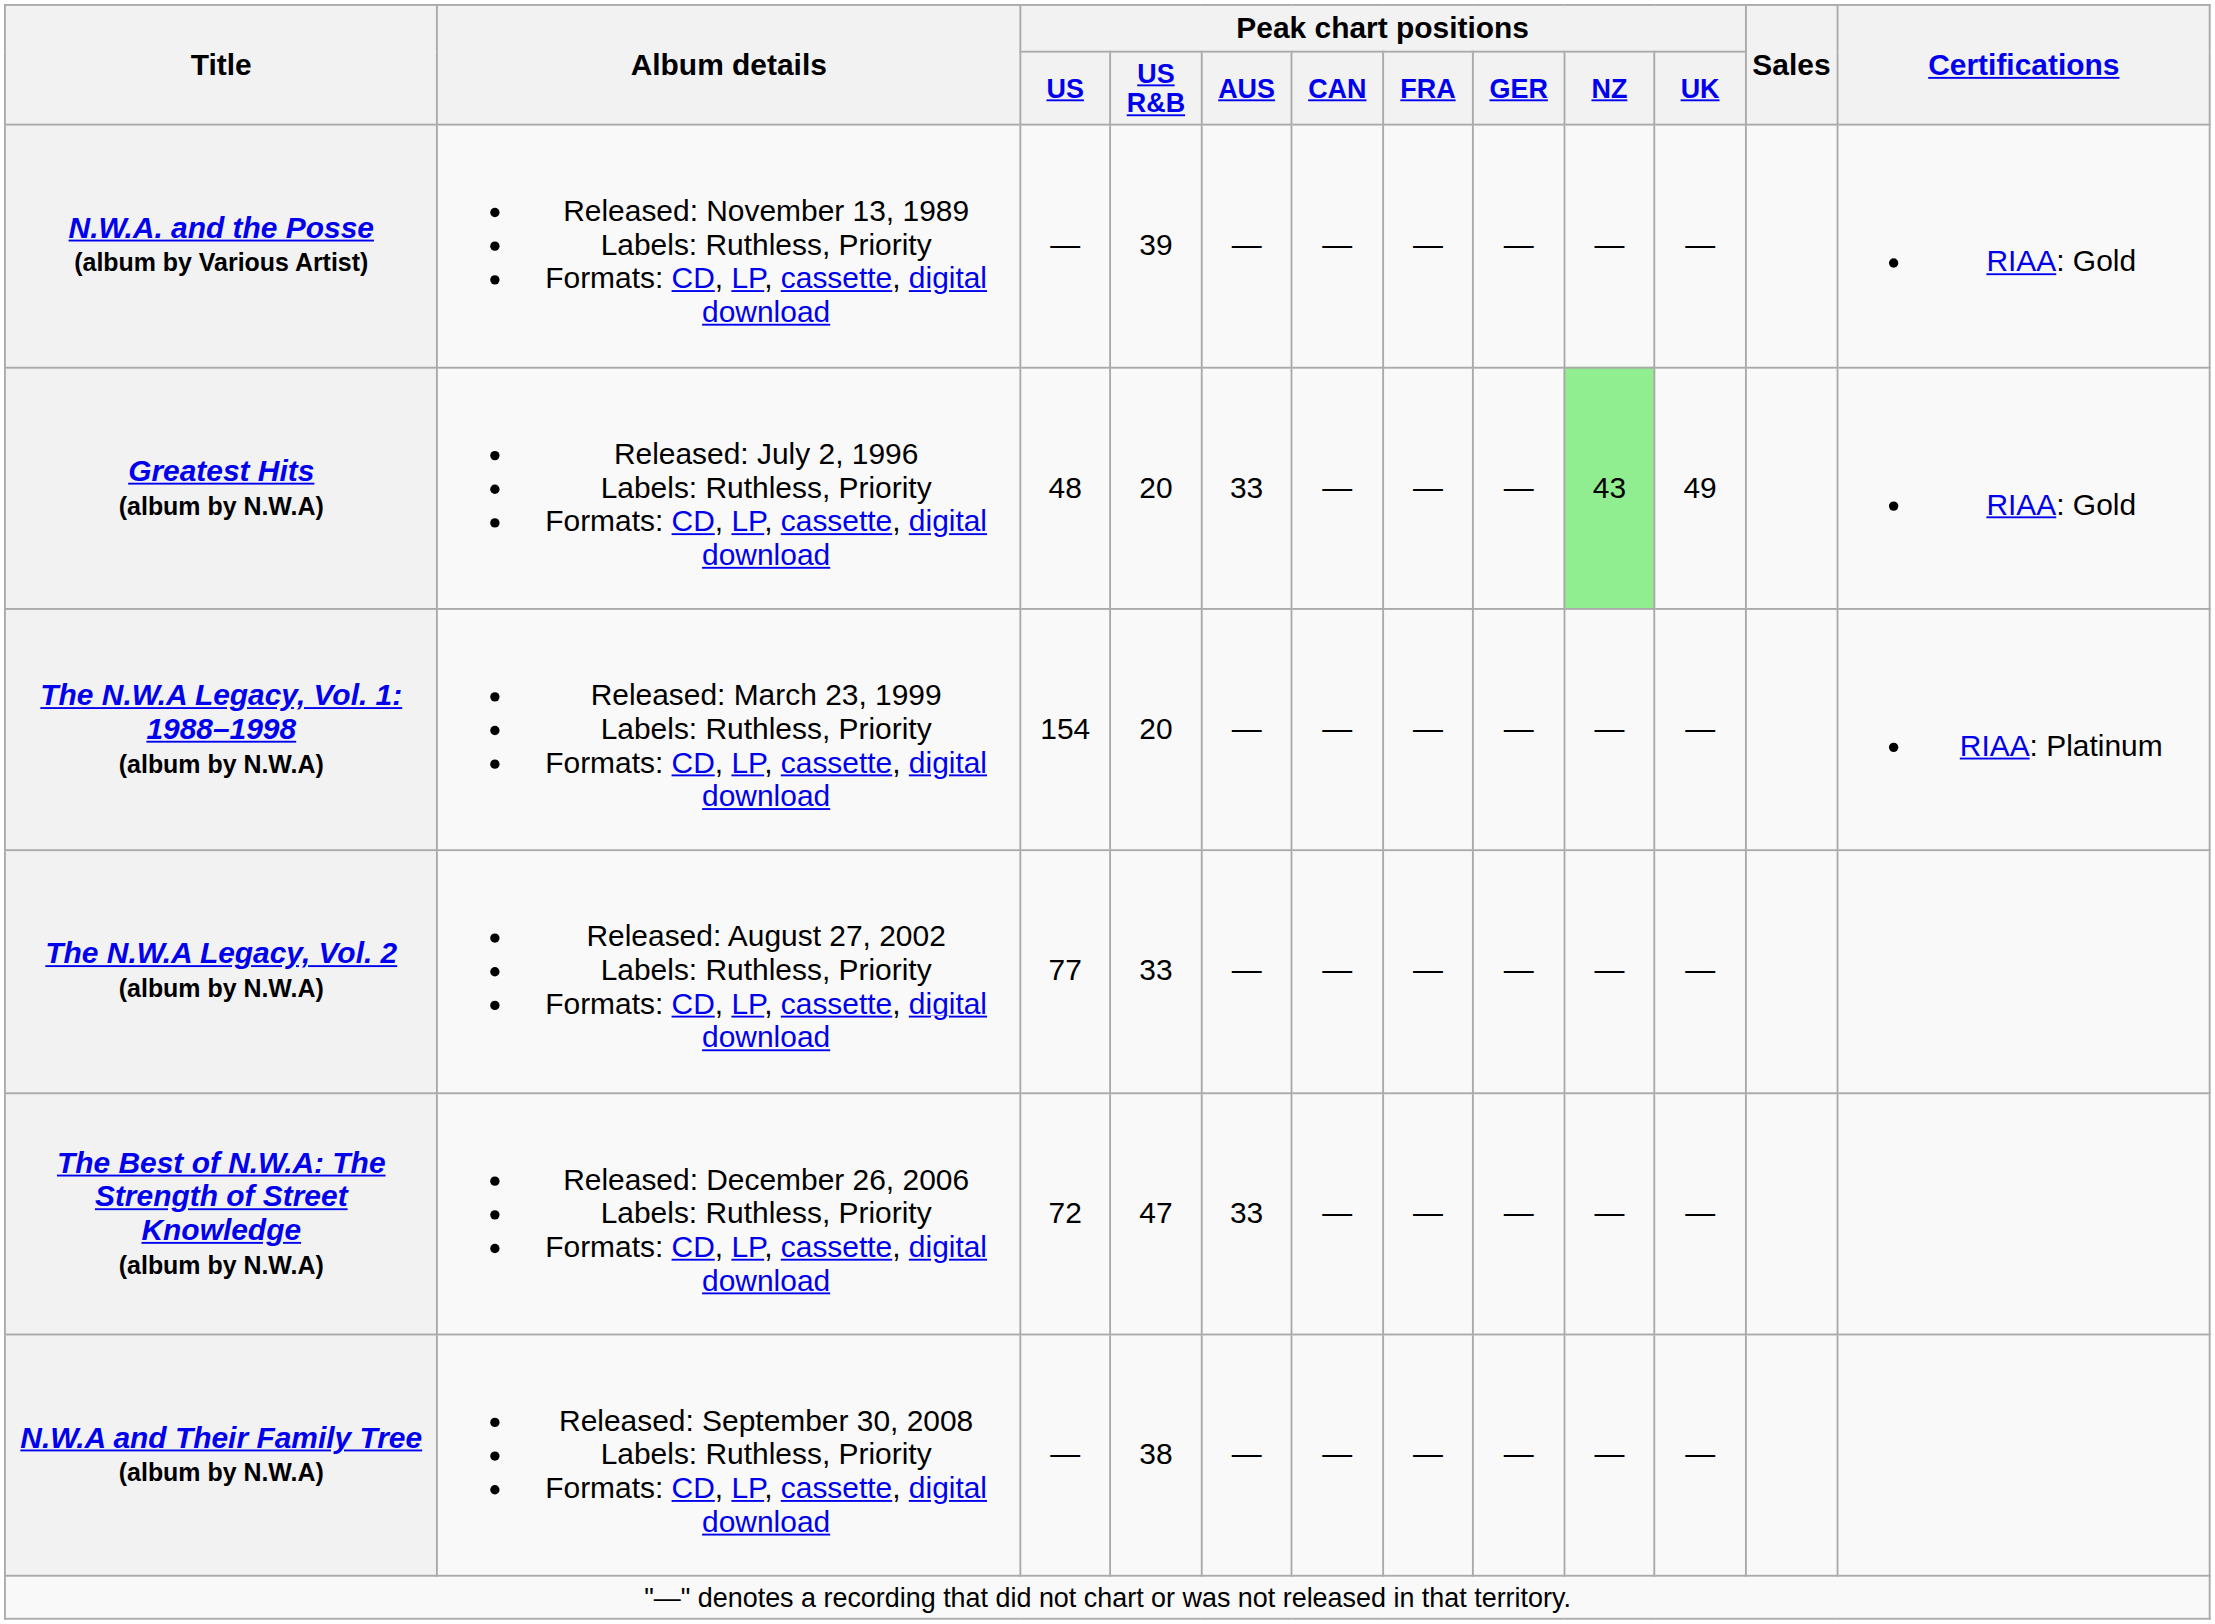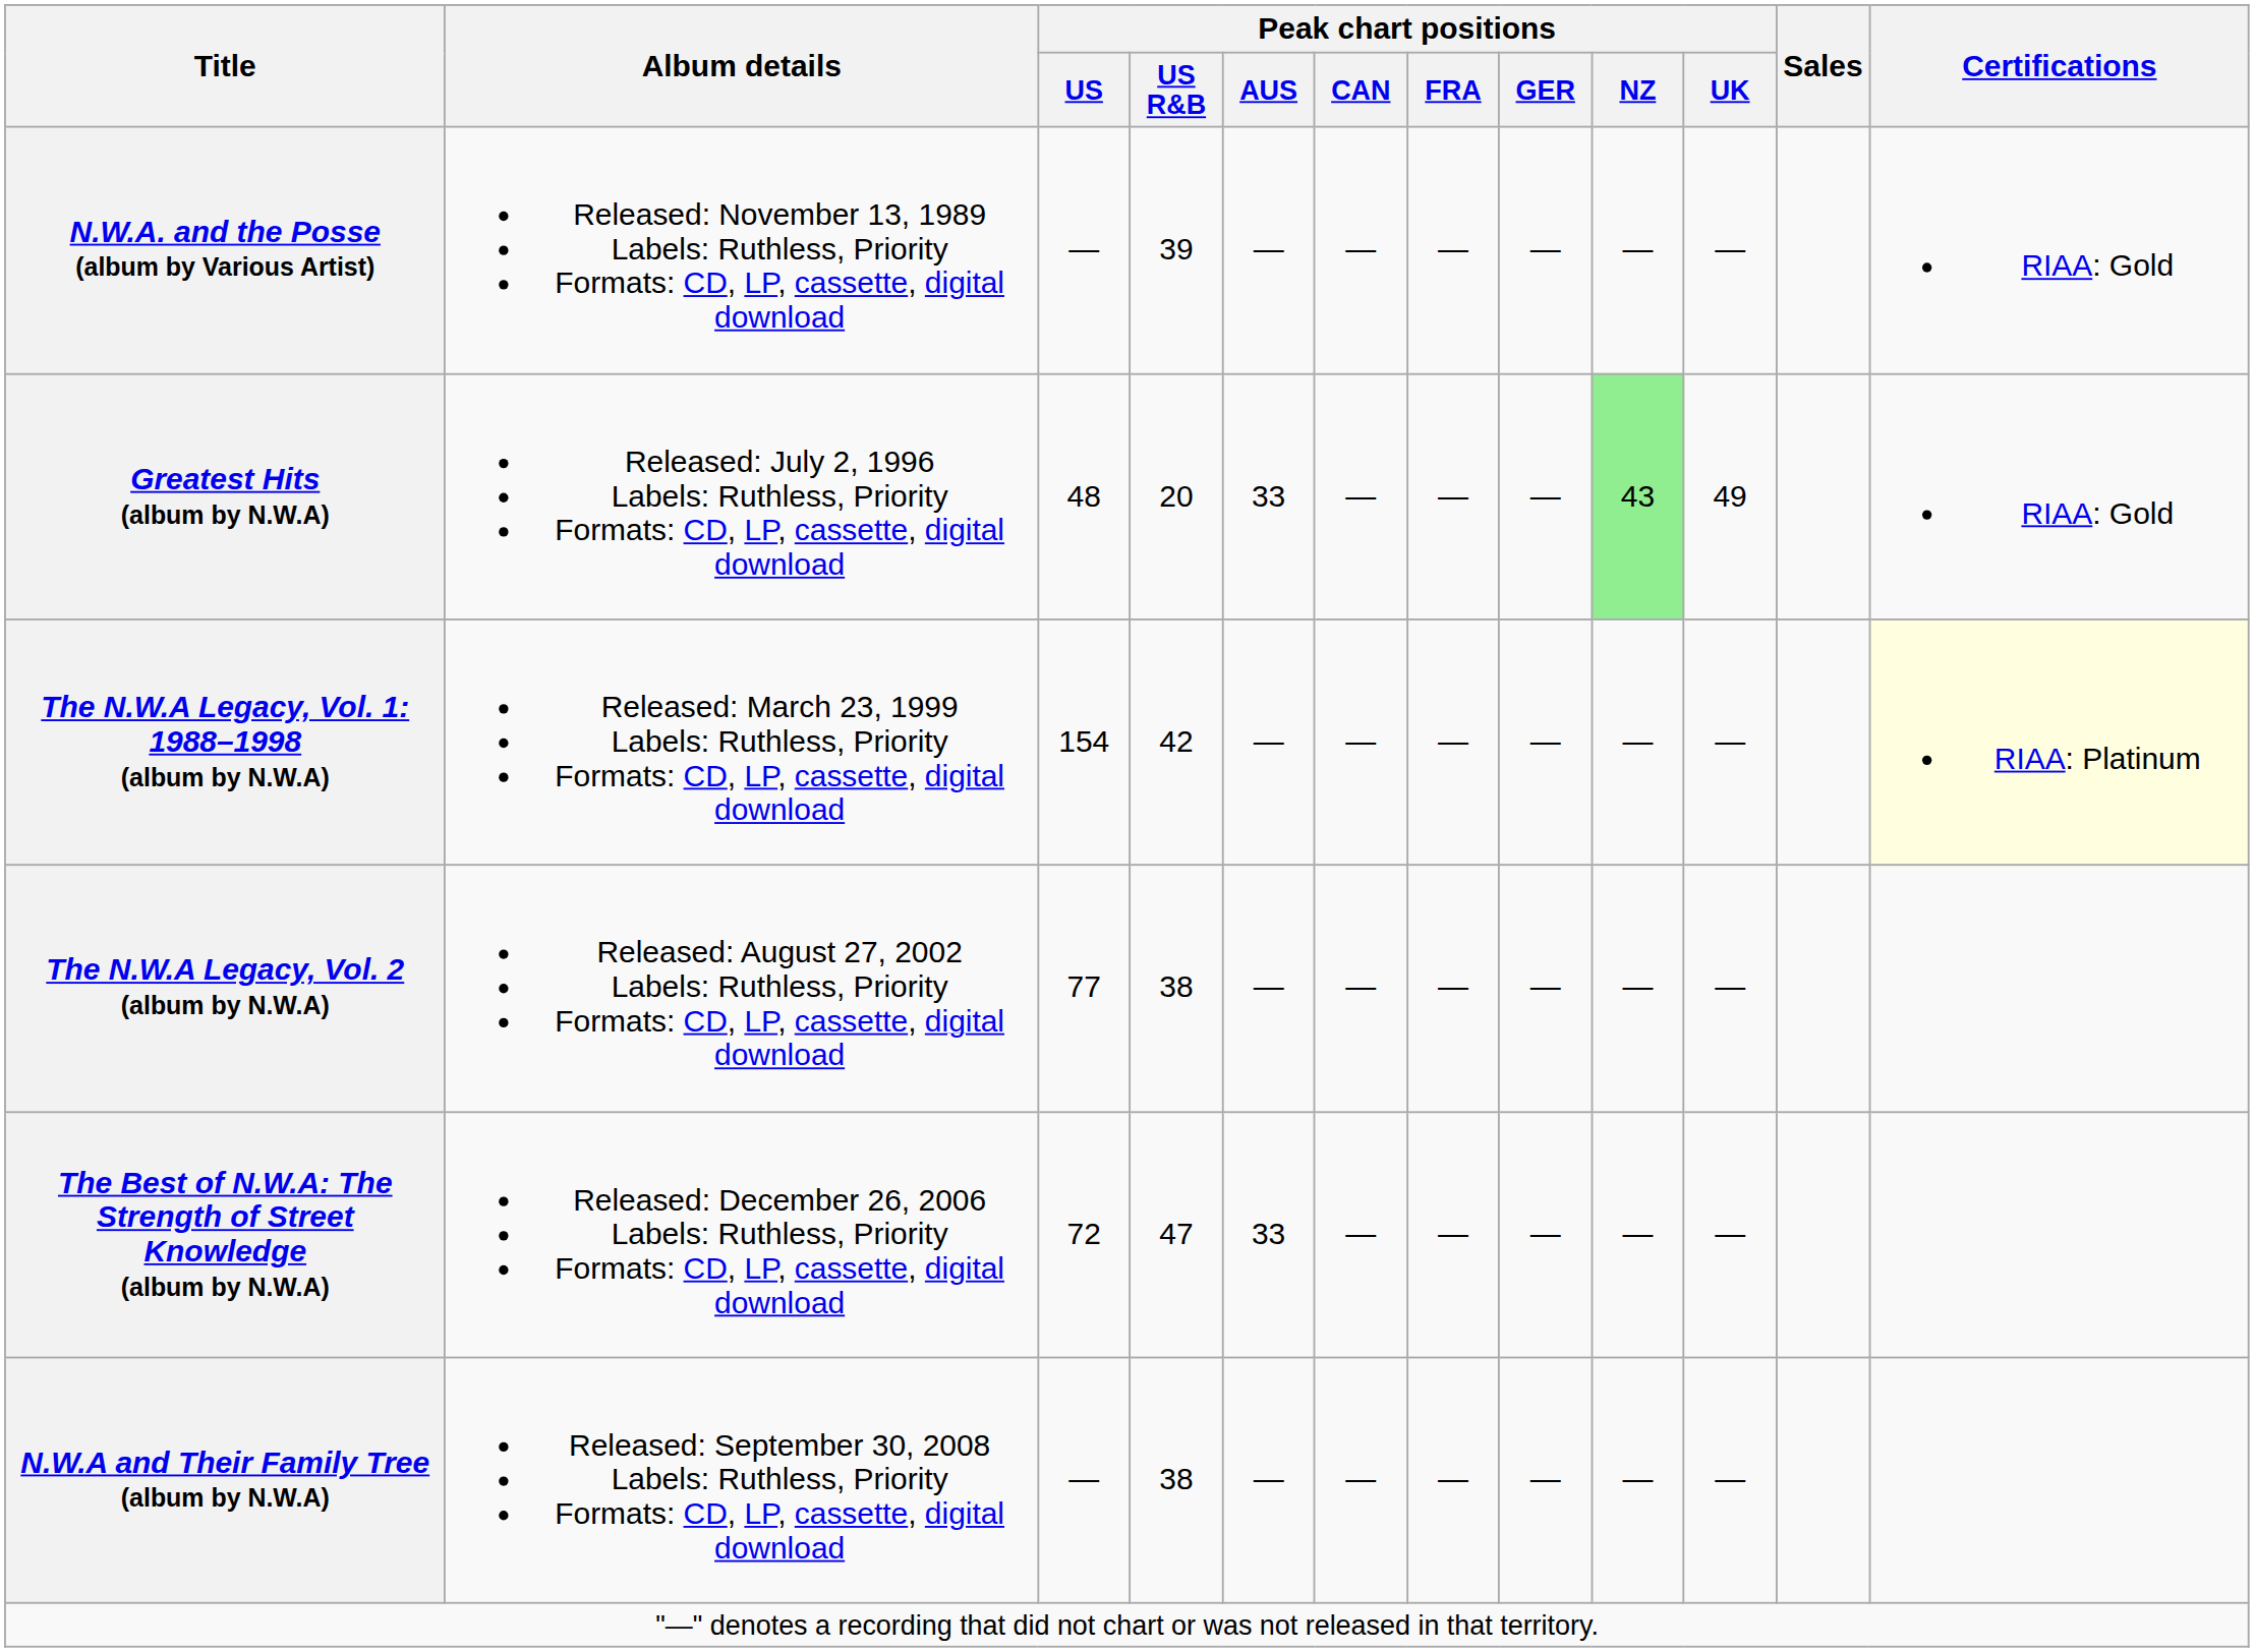The N.W.A Legacy, Vol. 1: 1988–1998 (album by N.W.A) | Peak chart positions / US R&B: 20 -> 42
The N.W.A Legacy, Vol. 1: 1988–1998 (album by N.W.A) | Certifications: no background -> lightyellow background
The N.W.A Legacy, Vol. 2 (album by N.W.A) | Peak chart positions / US R&B: 33 -> 38
